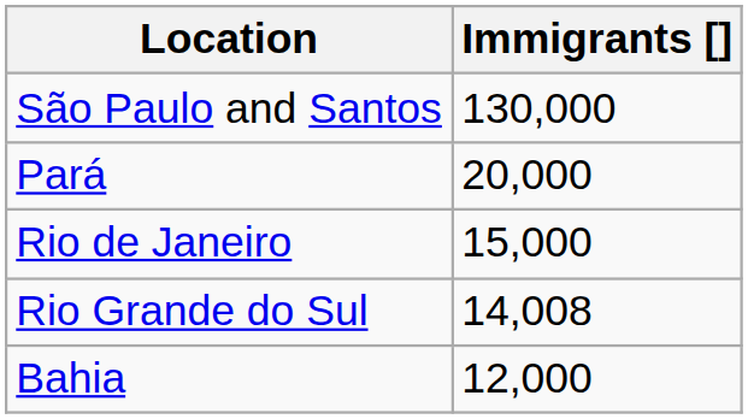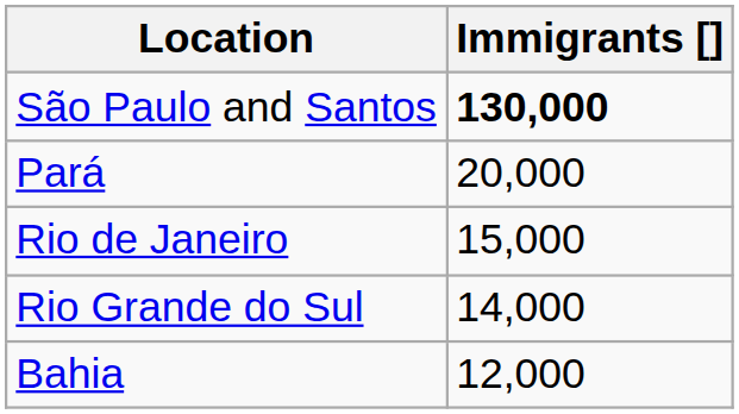São Paulo and Santos | Immigrants []: normal -> bold
Rio Grande do Sul | Immigrants []: 14,008 -> 14,000
